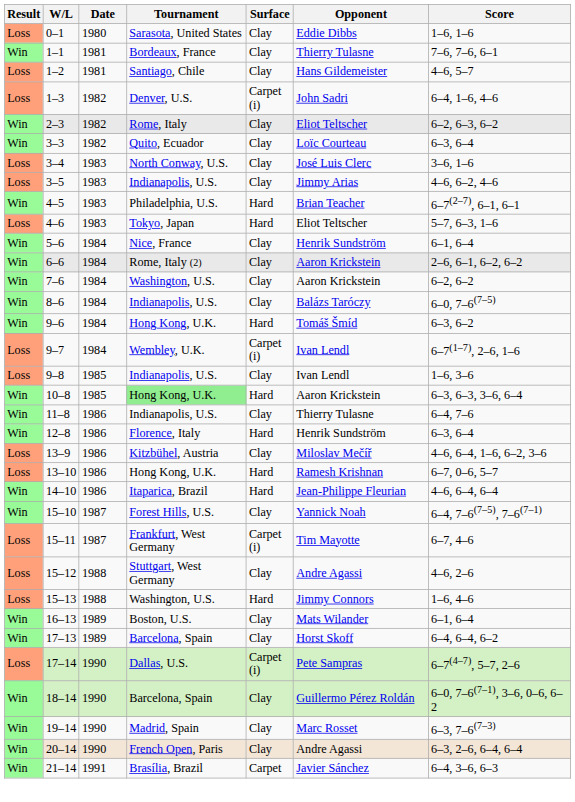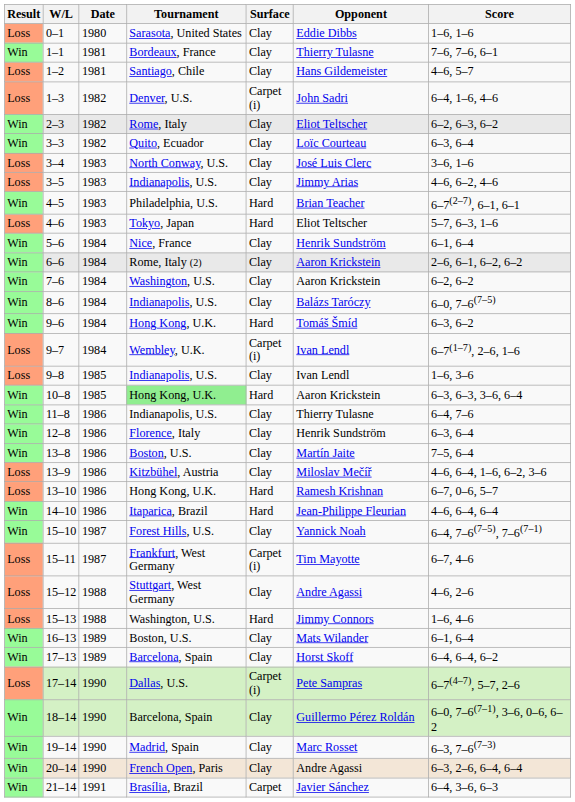12–8 | Surface: Hard -> Clay
+ row: Win | 13–8 | 1986 | Boston, U.S. | Clay | Martín Jaite | 7–5, 6–4
